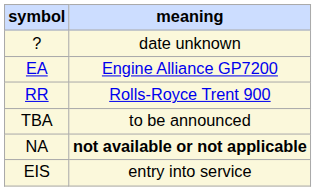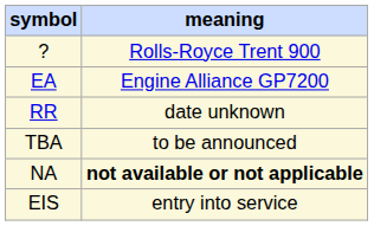? | meaning: date unknown -> Rolls-Royce Trent 900
RR | meaning: Rolls-Royce Trent 900 -> date unknown
